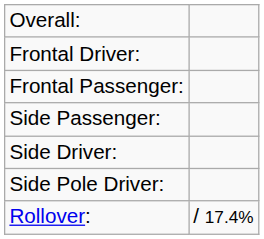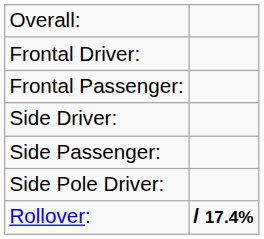rows swapped: Side Driver: <-> Side Passenger:
Rollover: | column 2: normal -> bold
